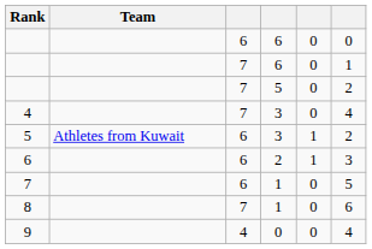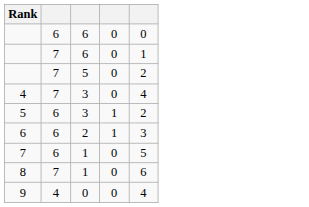- column: Team | Athletes from Kuwait
